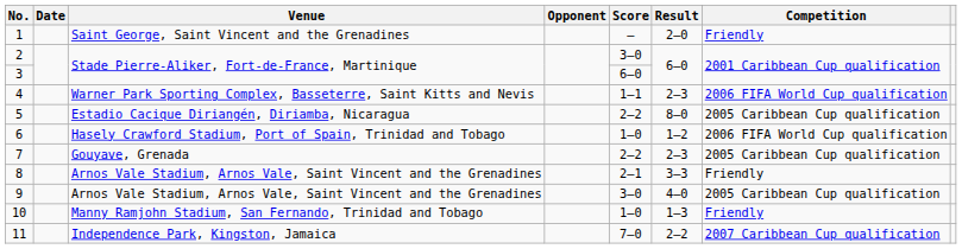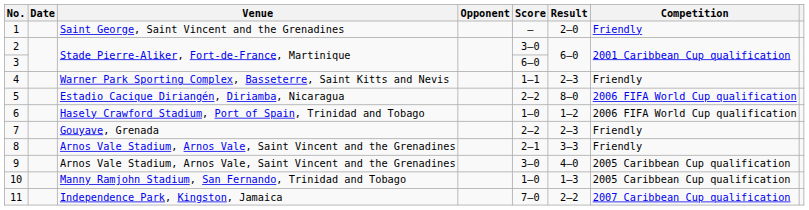4 | Competition: 2006 FIFA World Cup qualification -> Friendly
5 | Competition: 2005 Caribbean Cup qualification -> 2006 FIFA World Cup qualification
7 | Competition: 2005 Caribbean Cup qualification -> Friendly
10 | Competition: Friendly -> 2005 Caribbean Cup qualification
